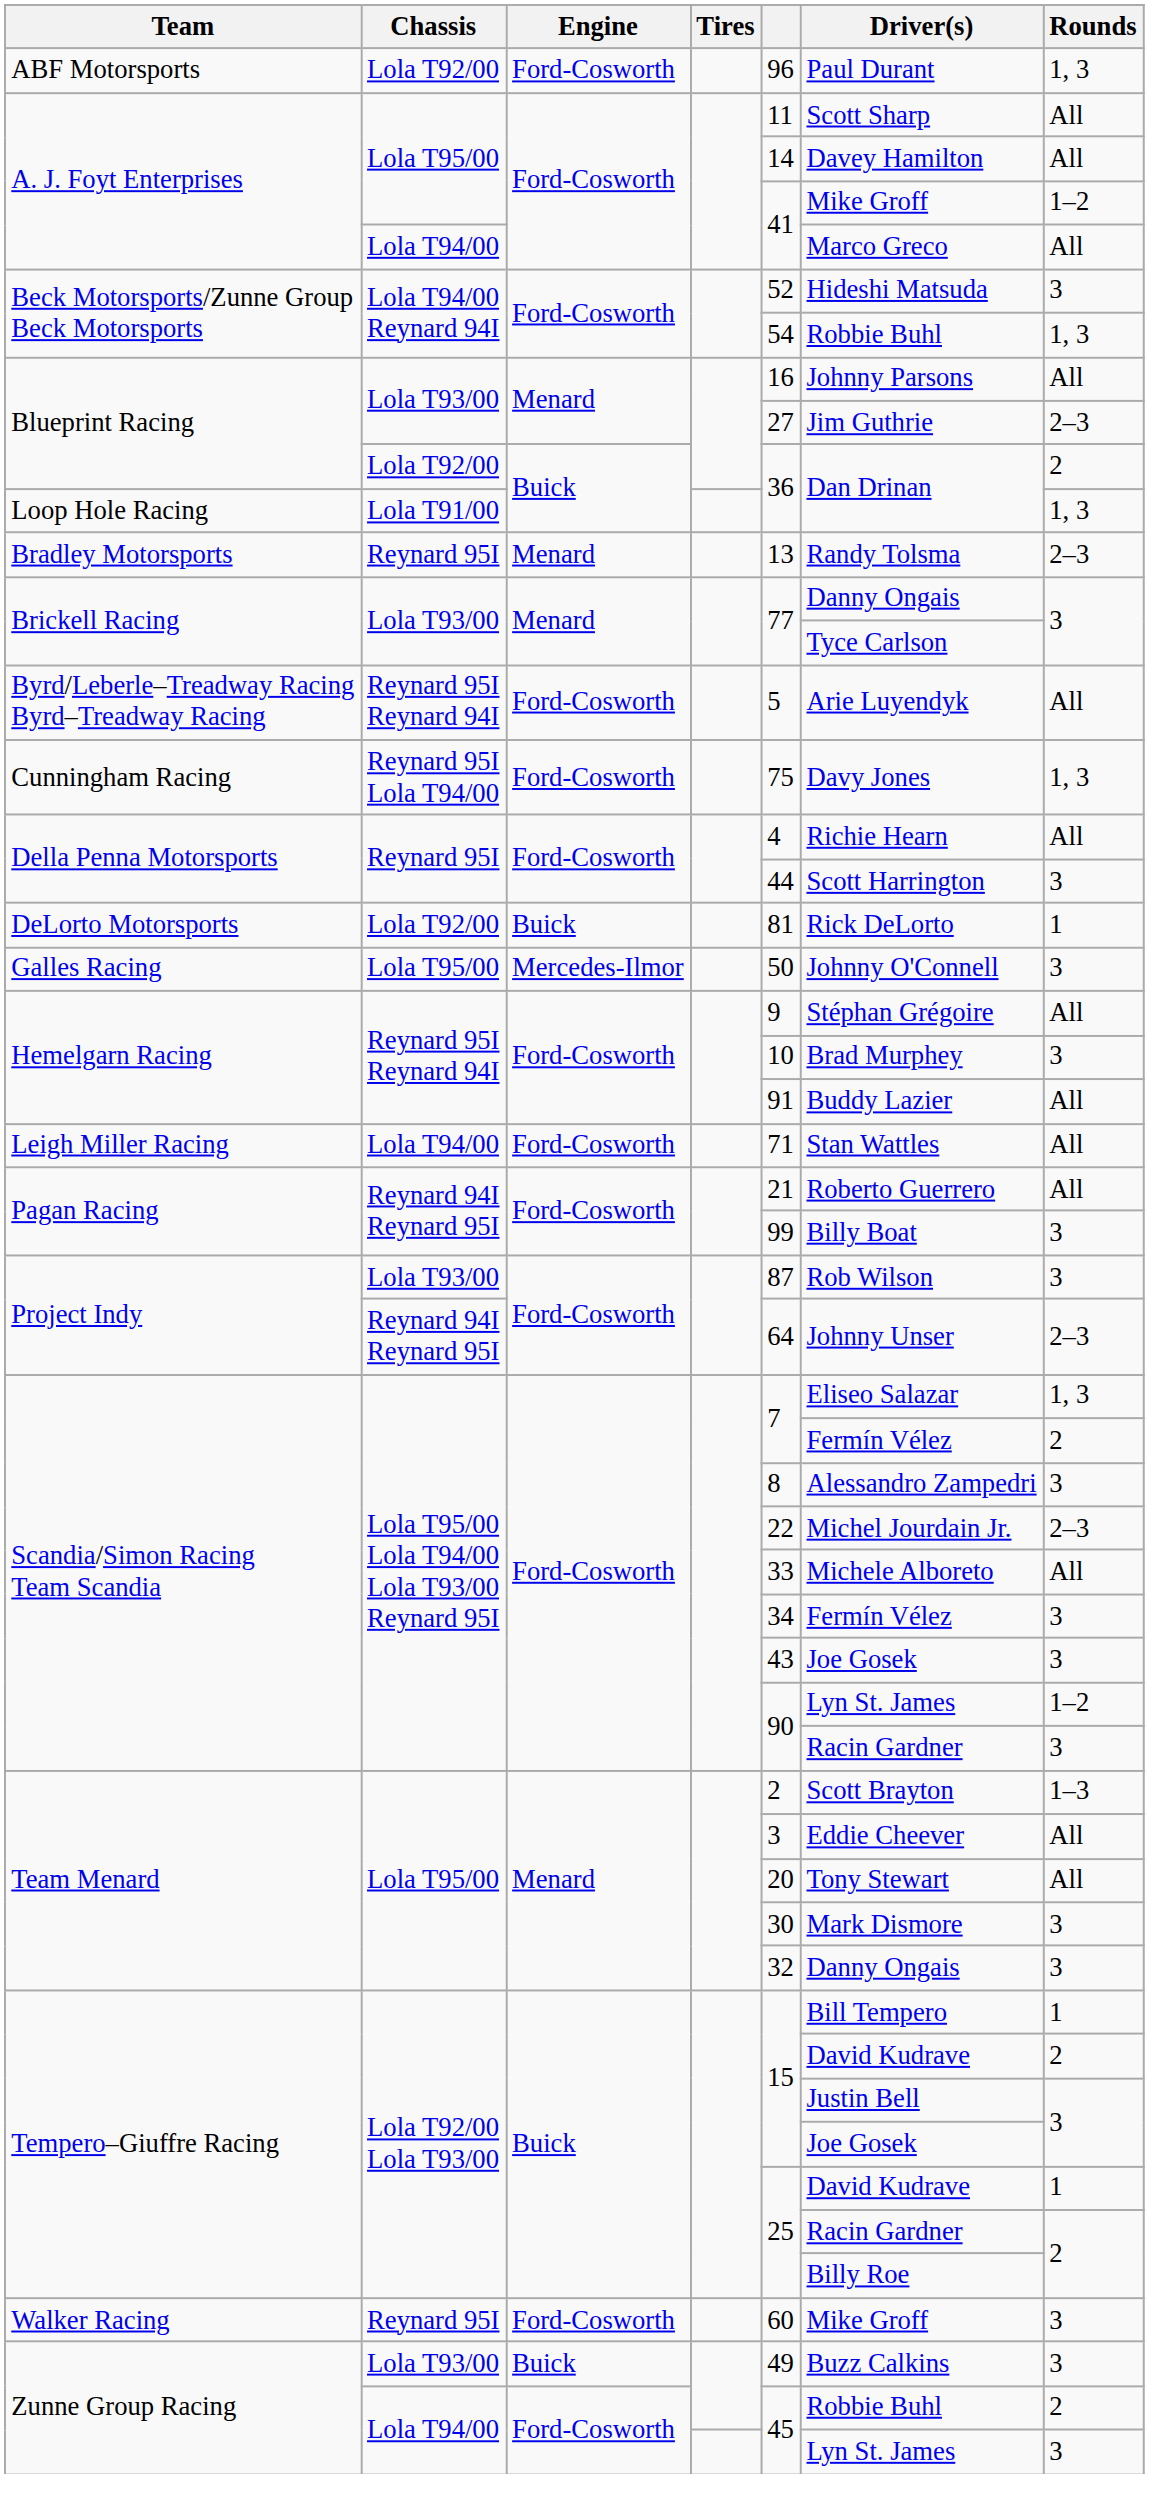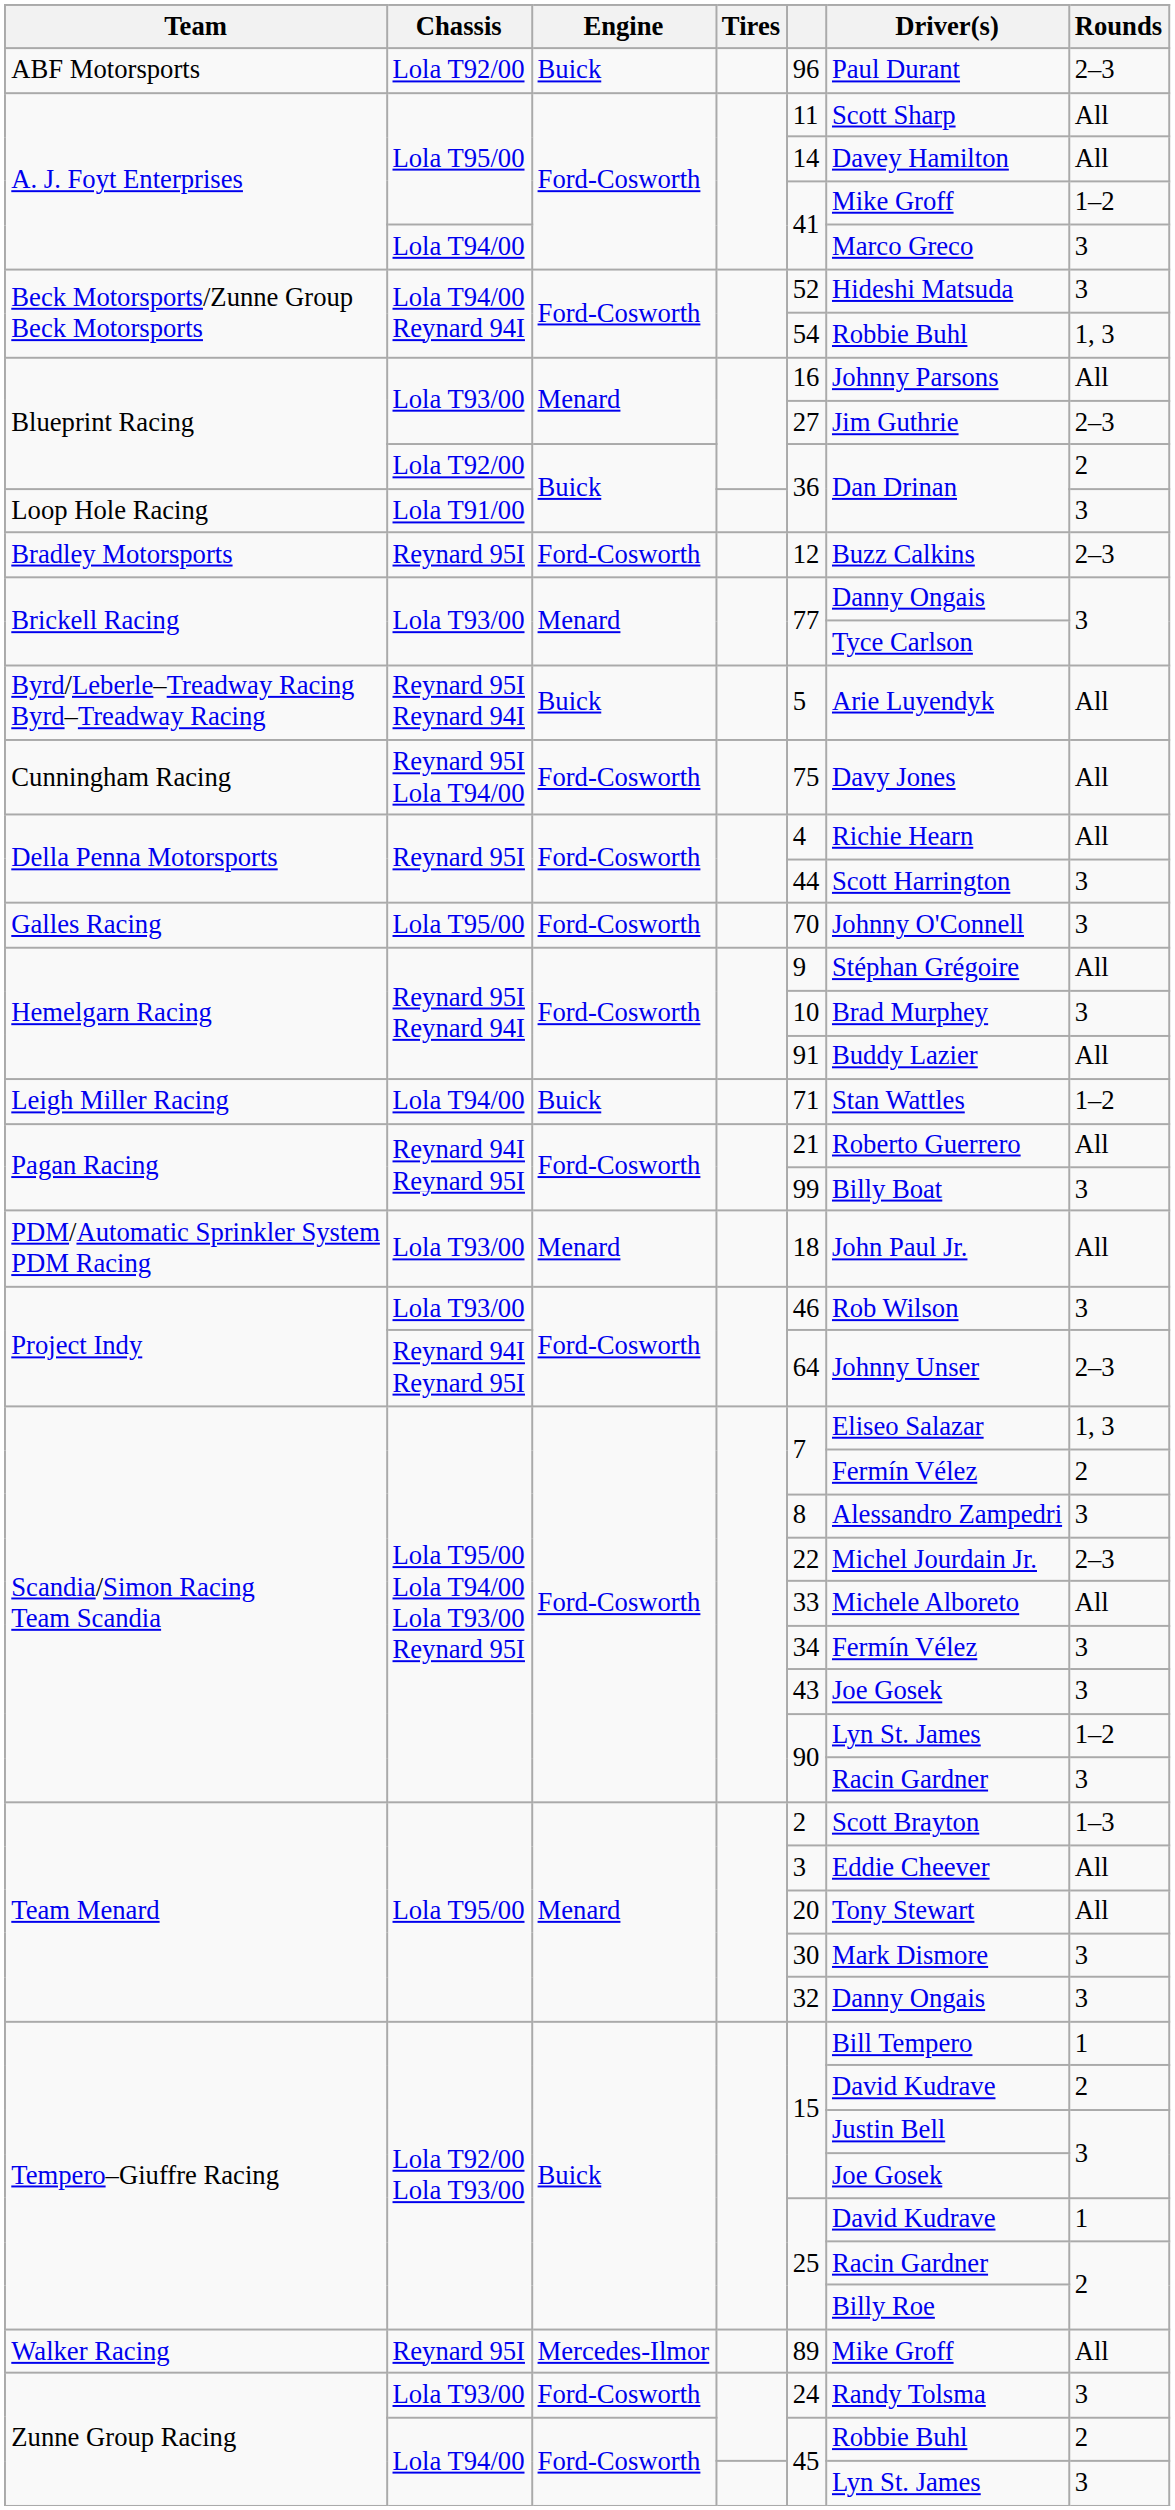ABF Motorsports | Engine: Ford-Cosworth -> Buick
ABF Motorsports | Rounds: 1, 3 -> 2–3
A. J. Foyt Enterprises / Lola T94/00 | Rounds: All -> 3
Loop Hole Racing | Rounds: 1, 3 -> 3
Bradley Motorsports | Engine: Menard -> Ford-Cosworth
Bradley Motorsports | column 5: 13 -> 12
Bradley Motorsports | Driver(s): Randy Tolsma -> Buzz Calkins
Byrd/Leberle–Treadway Racing Byrd–Treadway Racing | Engine: Ford-Cosworth -> Buick
Cunningham Racing | Rounds: 1, 3 -> All
- row: DeLorto Motorsports | Lola T92/00 | Buick | 81 | Rick DeLorto | 1
Galles Racing | Engine: Mercedes-Ilmor -> Ford-Cosworth
Galles Racing | column 5: 50 -> 70
Leigh Miller Racing | Engine: Ford-Cosworth -> Buick
Leigh Miller Racing | Rounds: All -> 1–2
+ row: PDM/Automatic Sprinkler System PDM Racing | Lola T93/00 | Menard | 18 | John Paul Jr. | All
Project Indy / Lola T93/00 | column 5: 87 -> 46
Walker Racing | Engine: Ford-Cosworth -> Mercedes-Ilmor
Walker Racing | column 5: 60 -> 89
Walker Racing | Rounds: 3 -> All
Zunne Group Racing / Lola T93/00 | Engine: Buick -> Ford-Cosworth
Zunne Group Racing / Lola T93/00 | column 5: 49 -> 24
Zunne Group Racing / Lola T93/00 | Driver(s): Buzz Calkins -> Randy Tolsma
